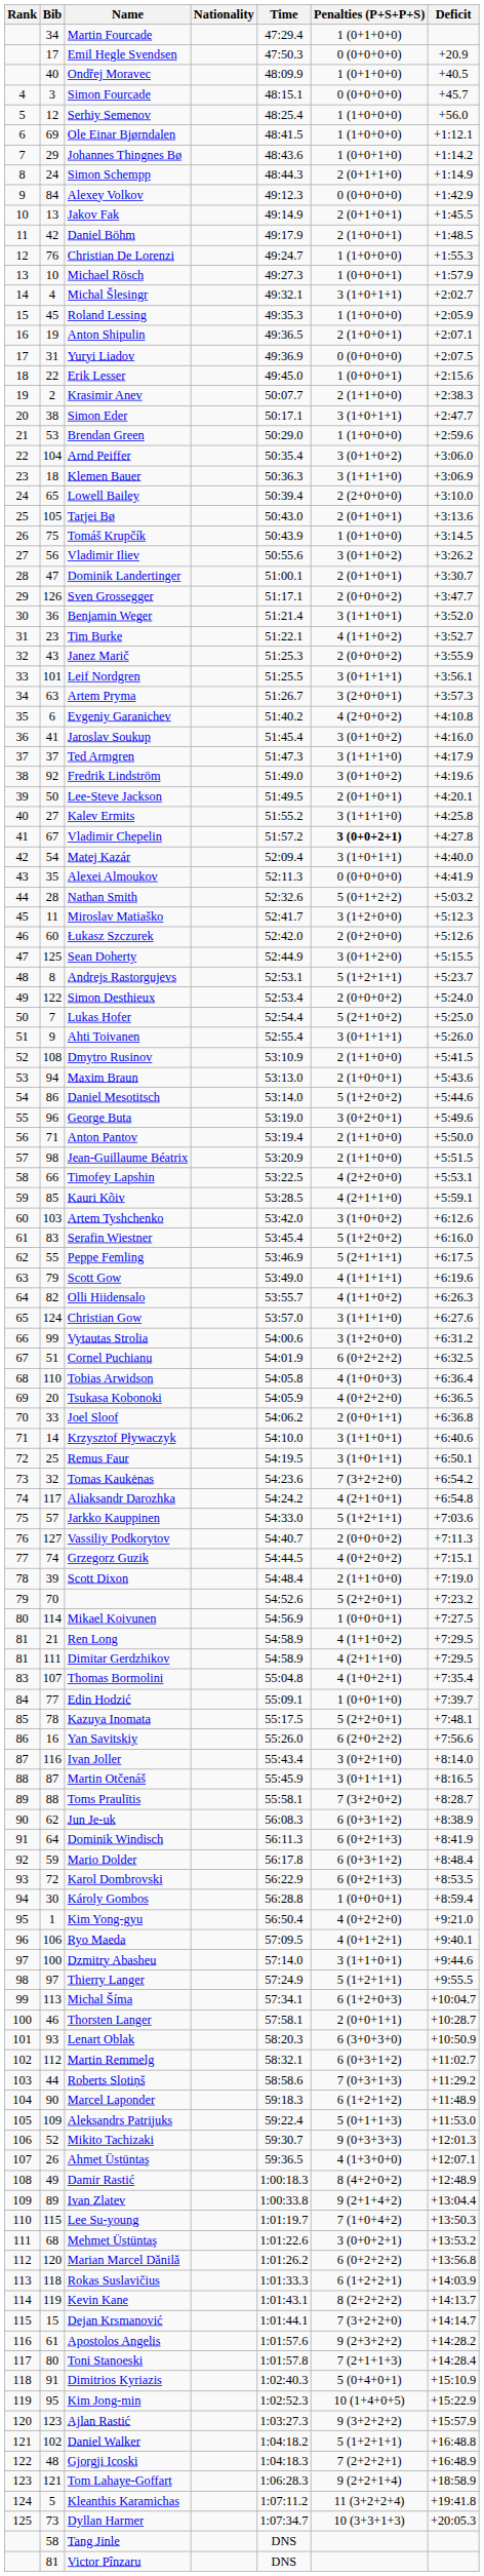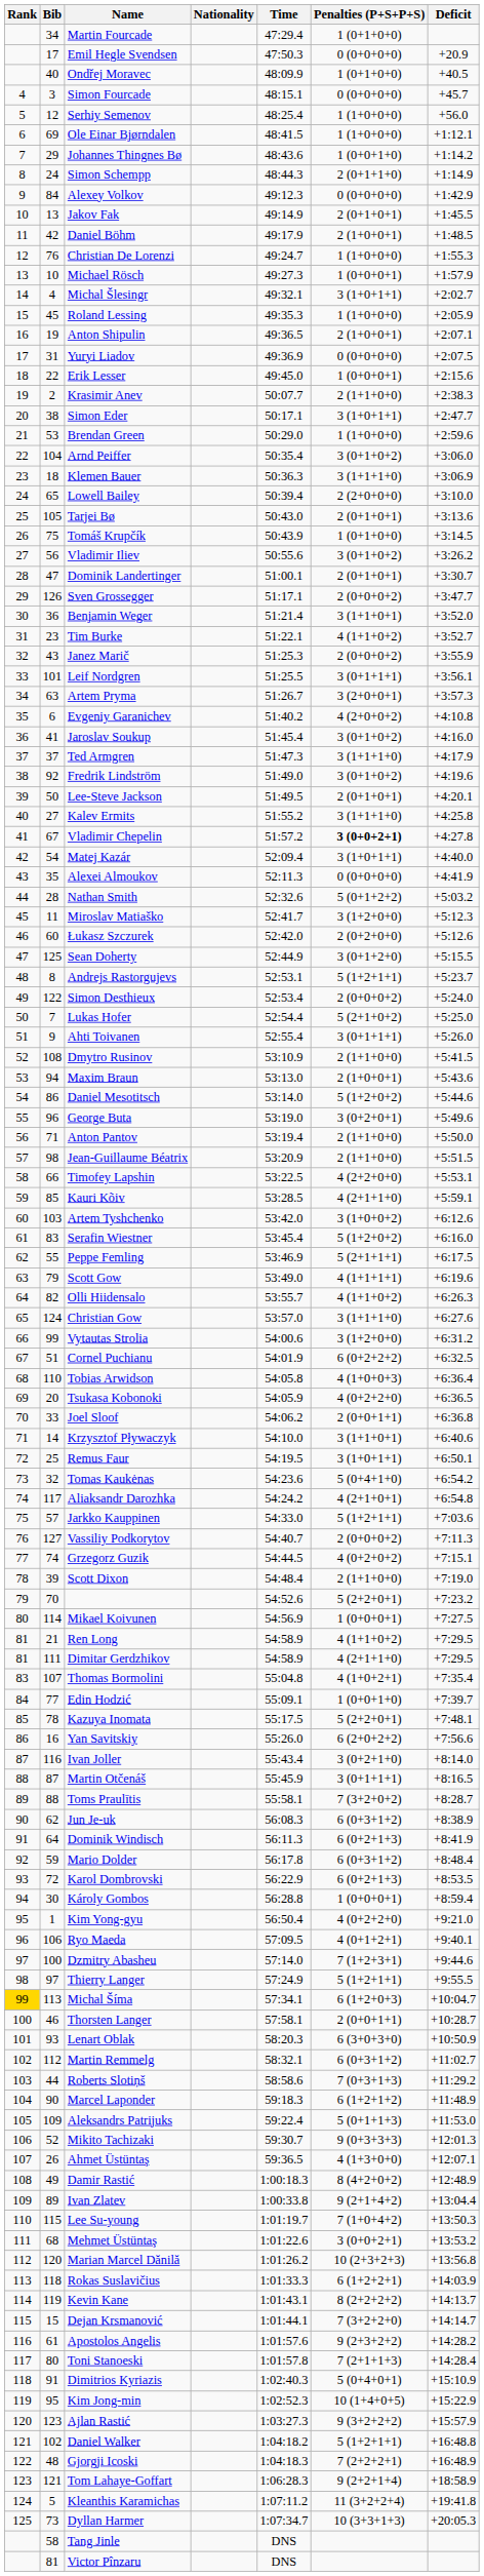Tomas Kaukėnas | Penalties (P+S+P+S): 7 (3+2+2+0) -> 5 (0+4+1+0)
Dzmitry Abasheu | Penalties (P+S+P+S): 3 (1+1+0+1) -> 7 (1+2+3+1)
Michal Šíma | Rank: no background -> gold background
Marian Marcel Dănilă | Penalties (P+S+P+S): 6 (0+2+2+2) -> 10 (2+3+2+3)
